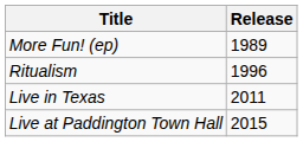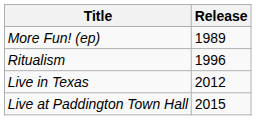Live in Texas | Release: 2011 -> 2012
